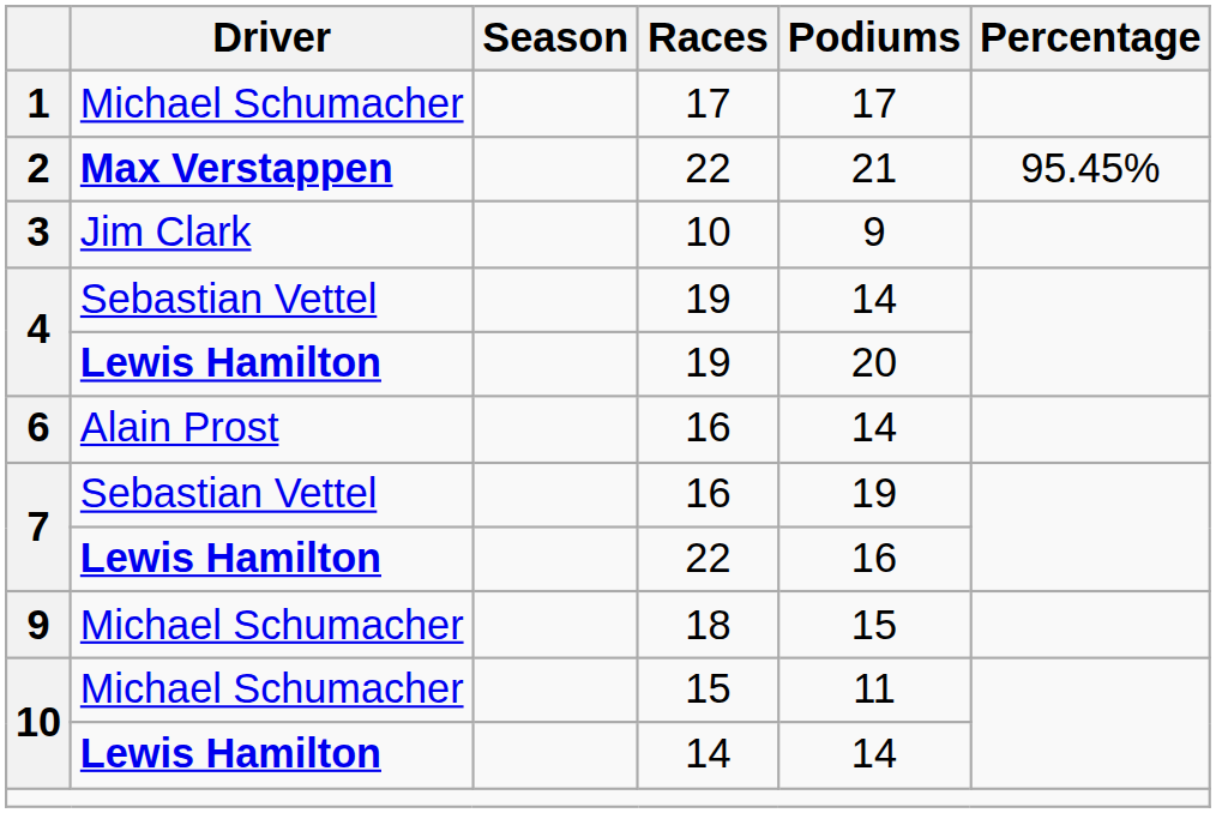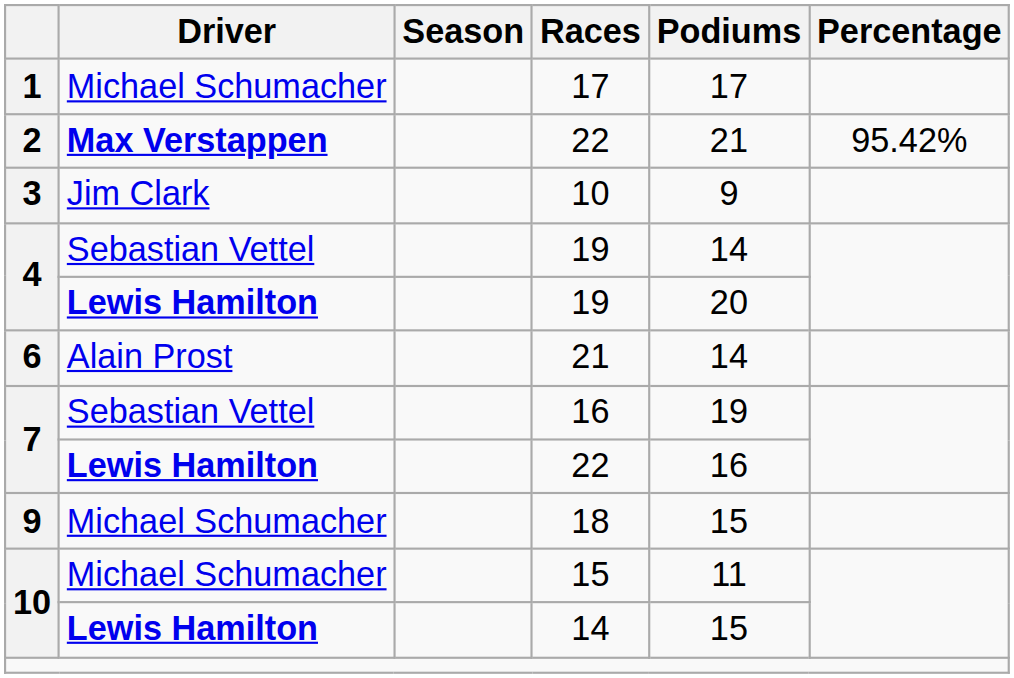2 | Percentage: 95.45% -> 95.42%
6 | Races: 16 -> 21
10 / Lewis Hamilton | Podiums: 14 -> 15
